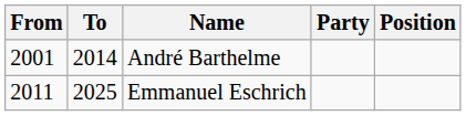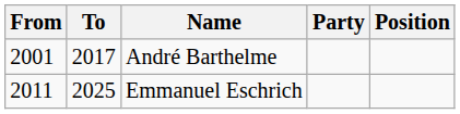André Barthelme | To: 2014 -> 2017
